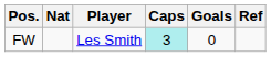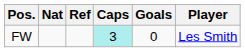columns swapped: Player <-> Ref
